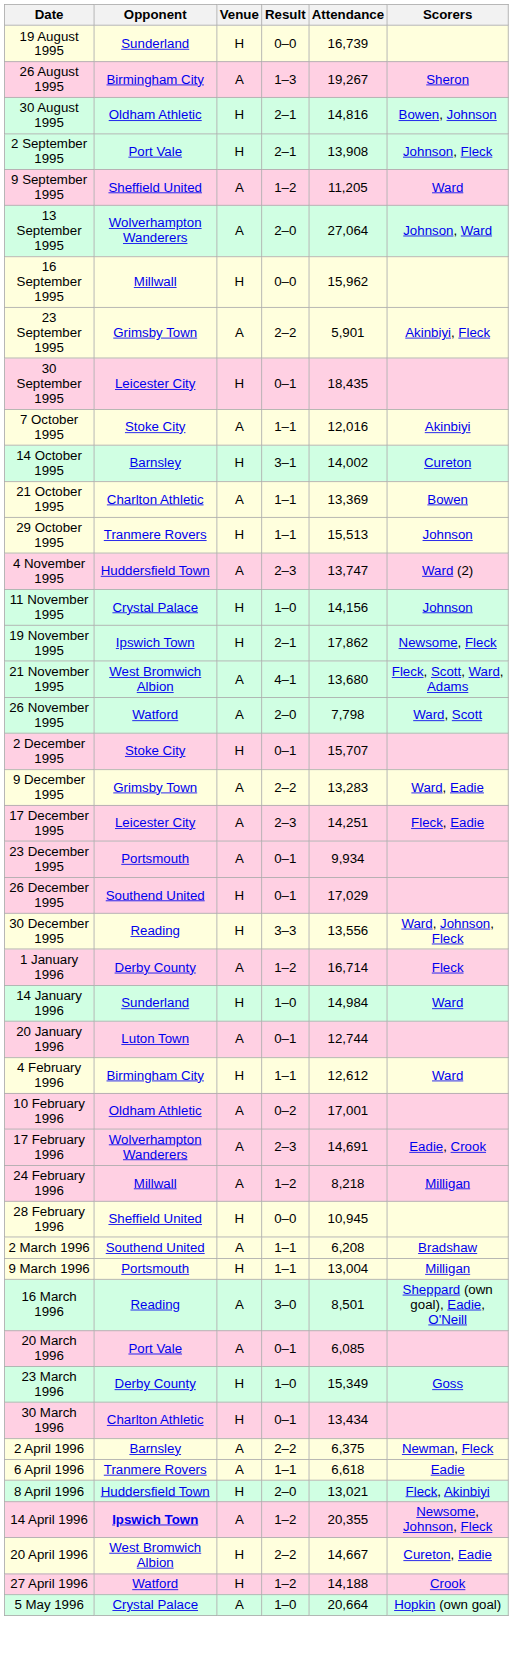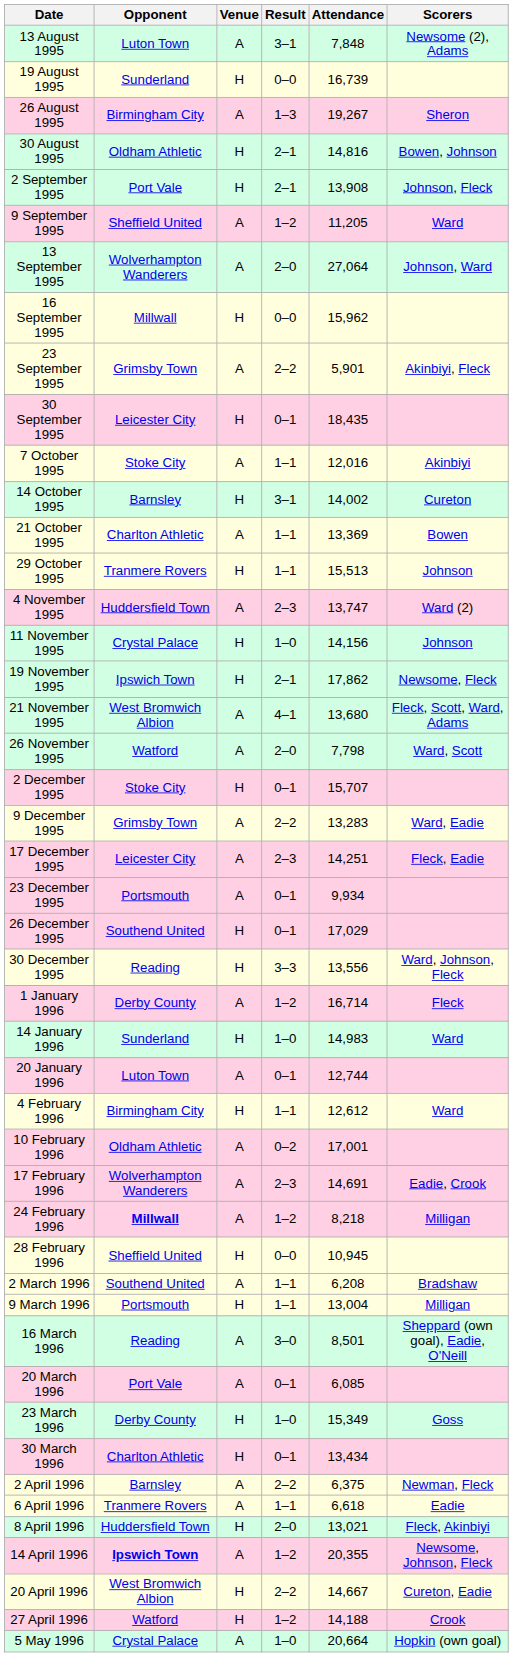+ row: 13 August 1995 | Luton Town | A | 3–1 | 7,848 | Newsome (2), Adams
14 January 1996 | Attendance: 14,984 -> 14,983
24 February 1996 | Opponent: normal -> bold
